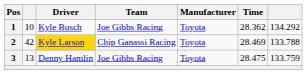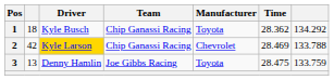1 | column 2: 10 -> 18
1 | Team: Joe Gibbs Racing -> Chip Ganassi Racing
2 | Manufacturer: Toyota -> Chevrolet
